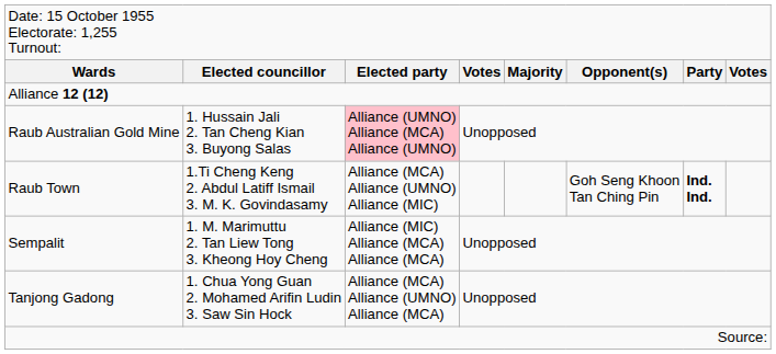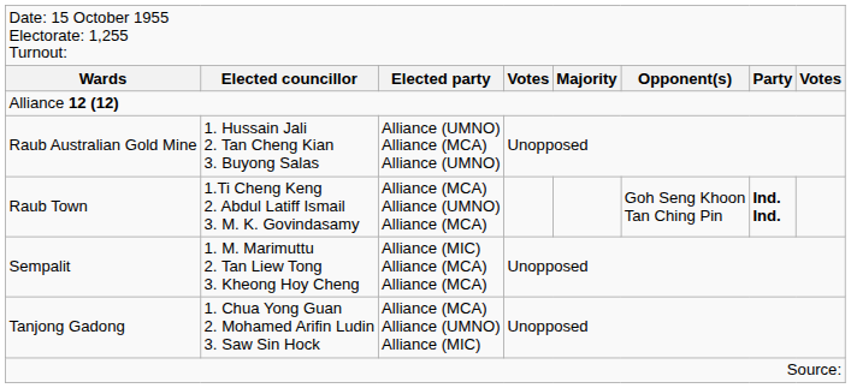Raub Australian Gold Mine | column 3: pink background -> no background
Raub Town | column 3: Alliance (MCA) Alliance (UMNO) Alliance (MIC) -> Alliance (MCA) Alliance (UMNO) Alliance (MCA)
Tanjong Gadong | column 3: Alliance (MCA) Alliance (UMNO) Alliance (MCA) -> Alliance (MCA) Alliance (UMNO) Alliance (MIC)
